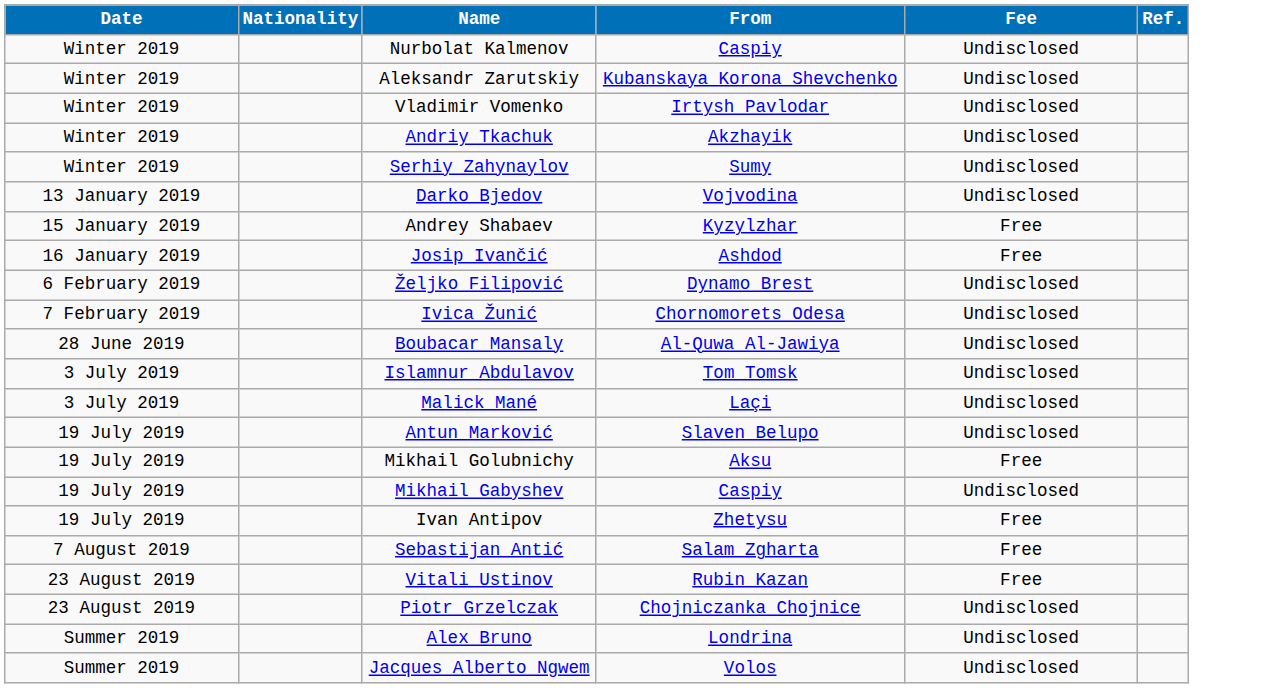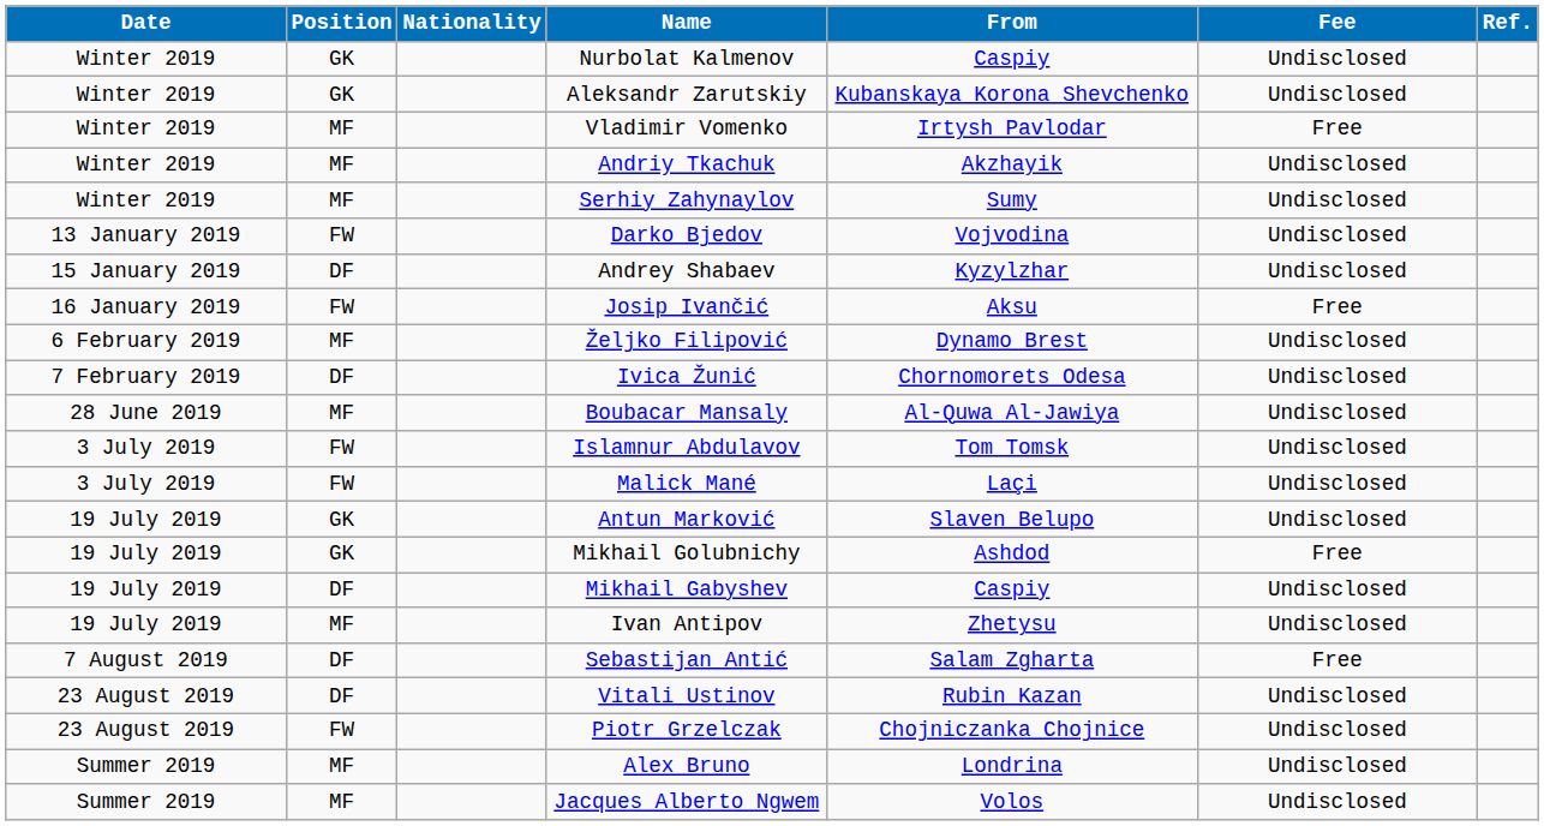+ column: Position | GK | GK | MF | MF | MF | FW | DF | FW | MF | DF | MF | FW | FW | GK | GK | DF | MF | DF | DF | FW | MF | MF
Vladimir Vomenko | Fee: Undisclosed -> Free
Andrey Shabaev | Fee: Free -> Undisclosed
Josip Ivančić | From: Ashdod -> Aksu
Mikhail Golubnichy | From: Aksu -> Ashdod
Ivan Antipov | Fee: Free -> Undisclosed
Vitali Ustinov | Fee: Free -> Undisclosed
